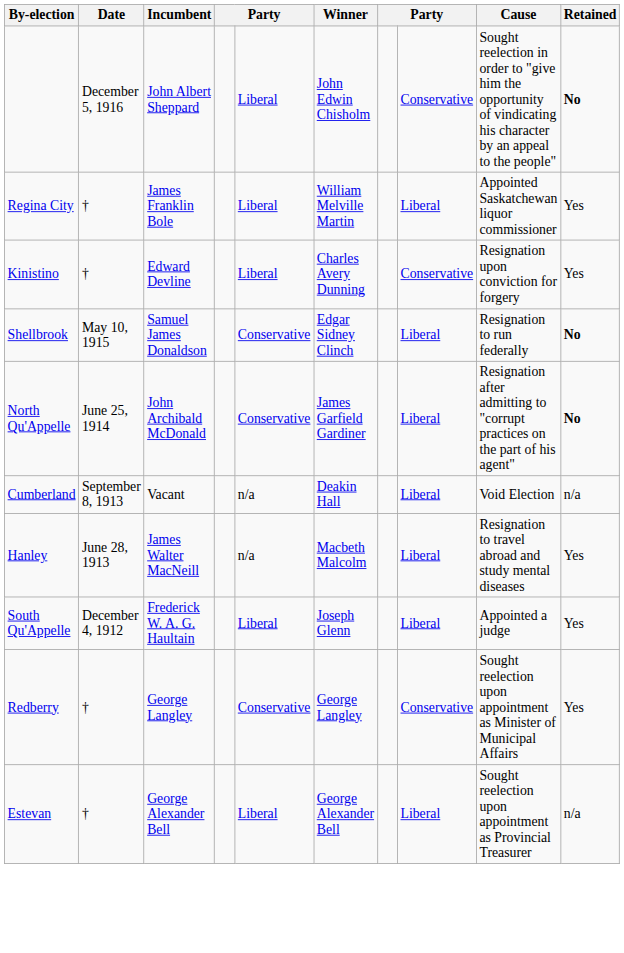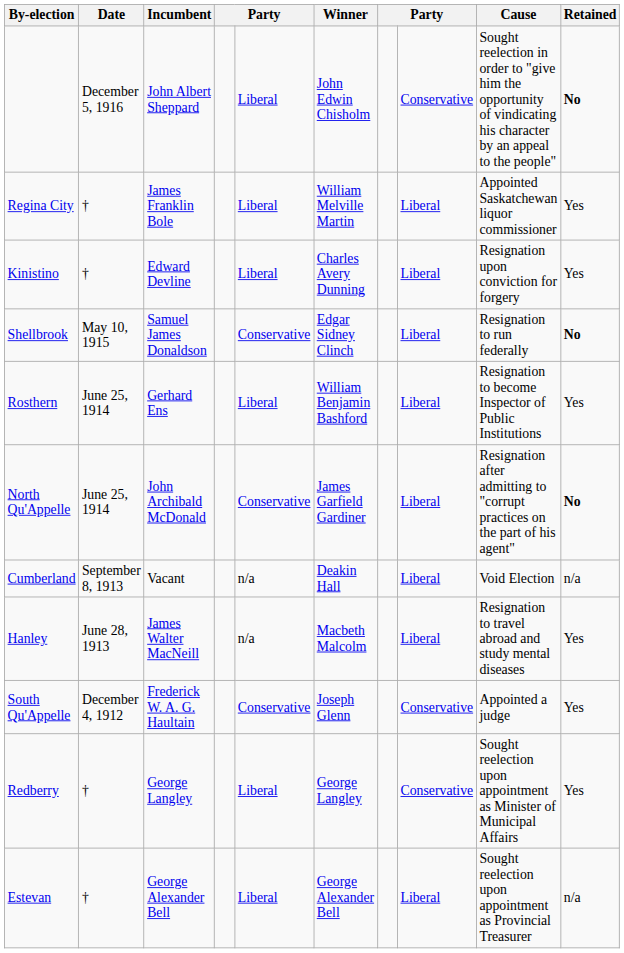Kinistino | column 8: Conservative -> Liberal
+ row: Rosthern | June 25, 1914 | Gerhard Ens | Liberal | William Benjamin Bashford | Liberal | Resignation to become Inspector of Public Institutions | Yes
South Qu'Appelle | column 5: Liberal -> Conservative
South Qu'Appelle | column 8: Liberal -> Conservative
Redberry | column 5: Conservative -> Liberal
